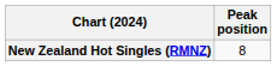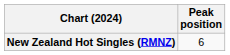New Zealand Hot Singles (RMNZ) | Peak position: 8 -> 6
